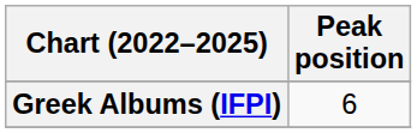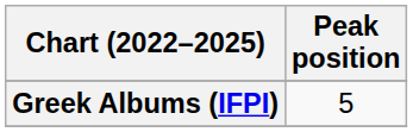Greek Albums (IFPI) | Peak position: 6 -> 5
